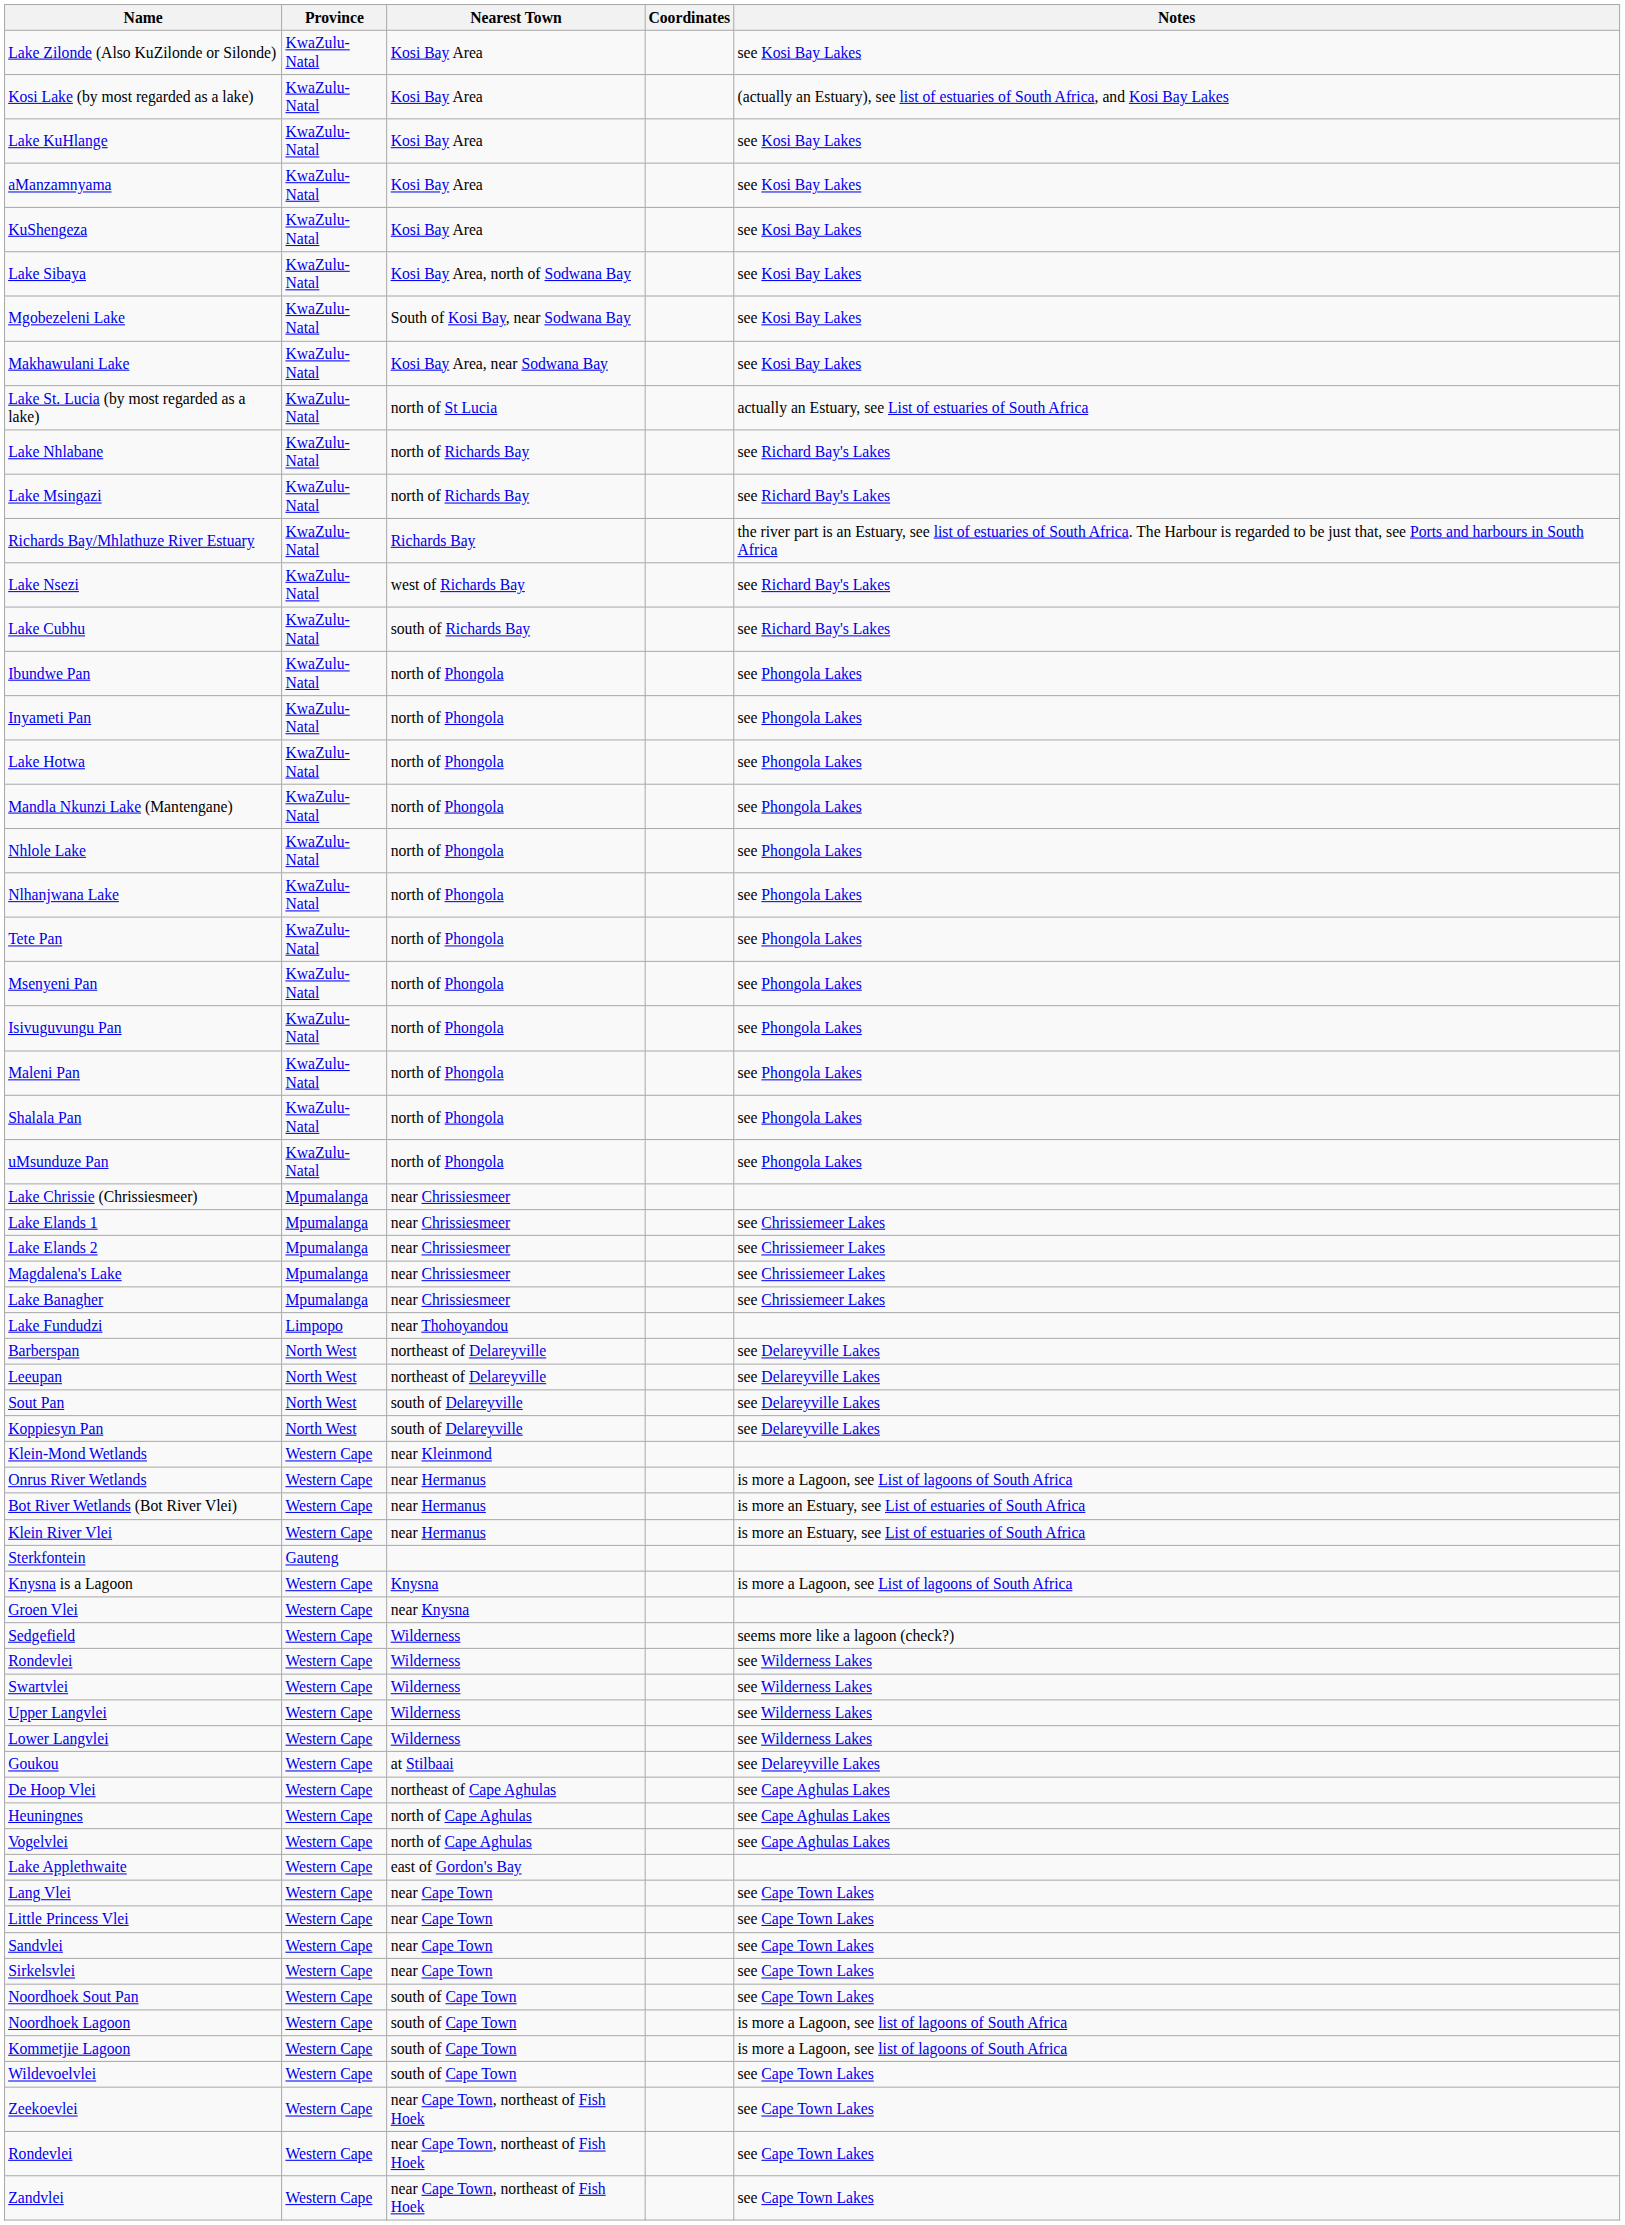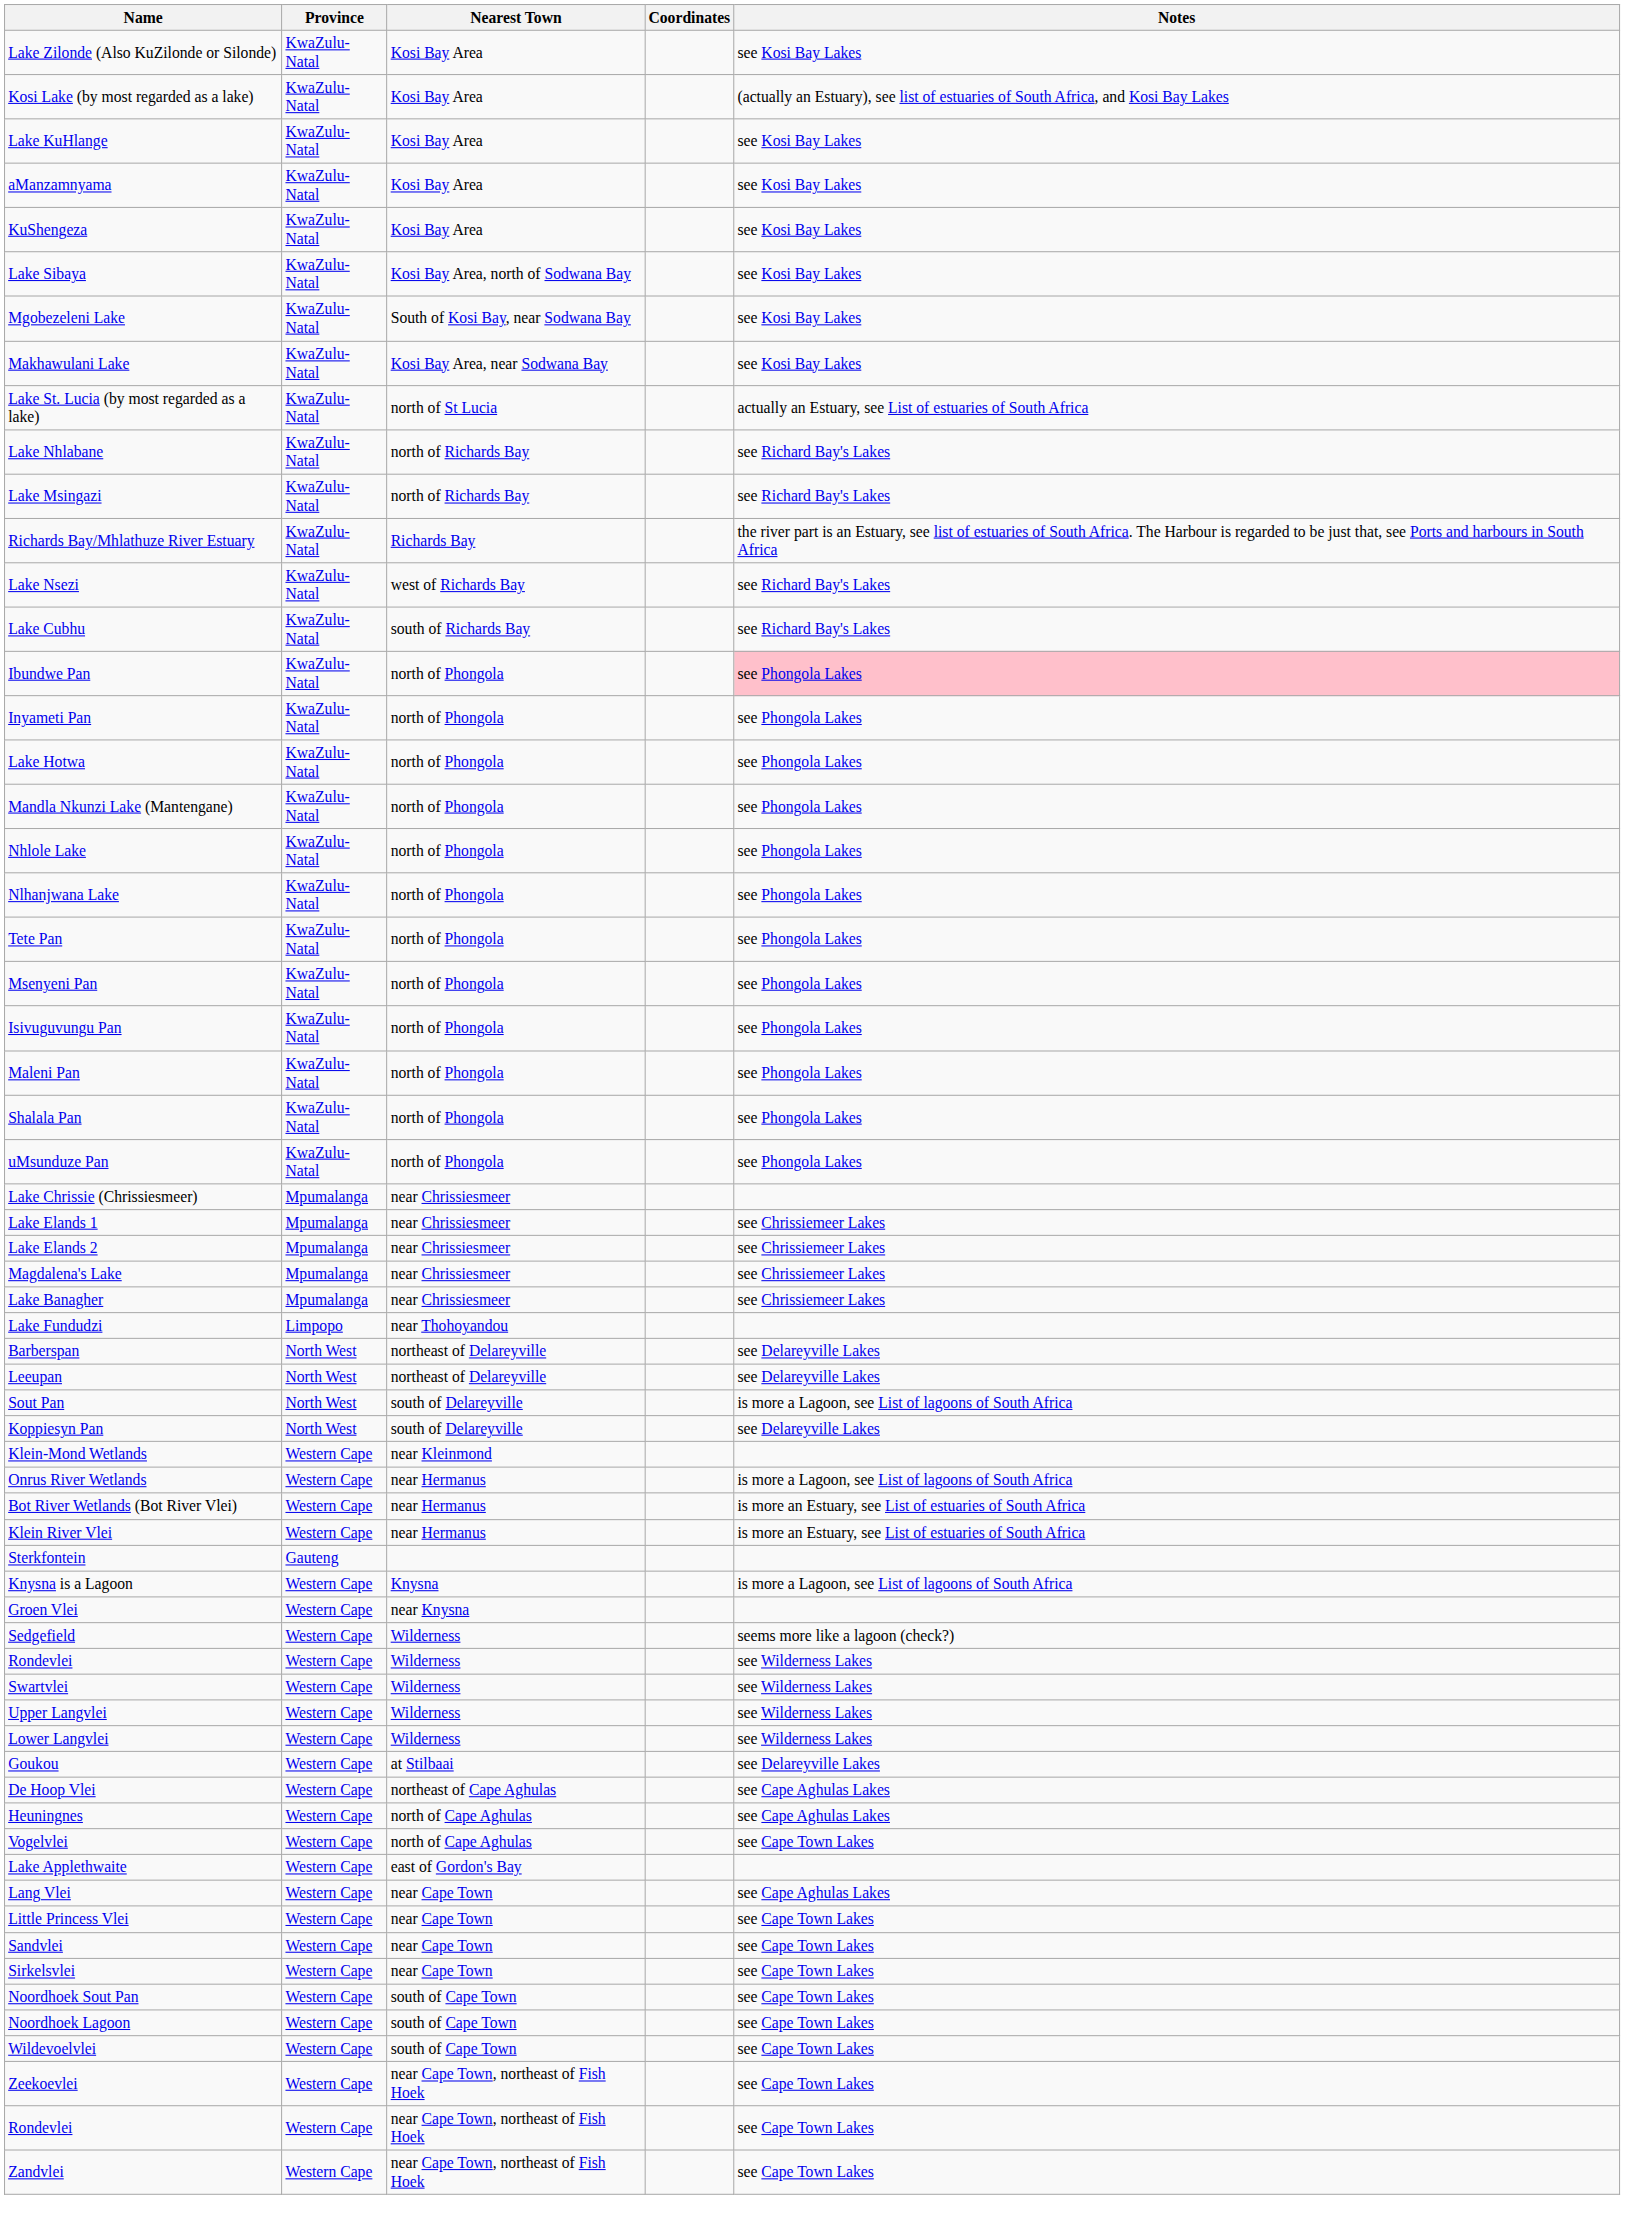Ibundwe Pan | Notes: no background -> pink background
Sout Pan | Notes: see Delareyville Lakes -> is more a Lagoon, see List of lagoons of South Africa
Vogelvlei | Notes: see Cape Aghulas Lakes -> see Cape Town Lakes
Lang Vlei | Notes: see Cape Town Lakes -> see Cape Aghulas Lakes
Noordhoek Lagoon | Notes: is more a Lagoon, see list of lagoons of South Africa -> see Cape Town Lakes
- row: Kommetjie Lagoon | Western Cape | south of Cape Town | is more a Lagoon, see list of lagoons of South Africa
